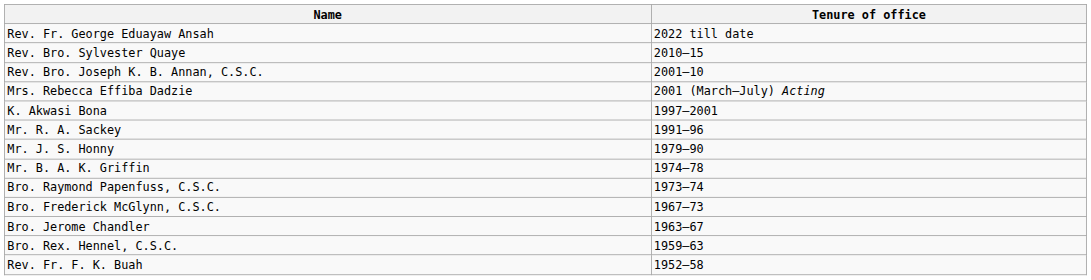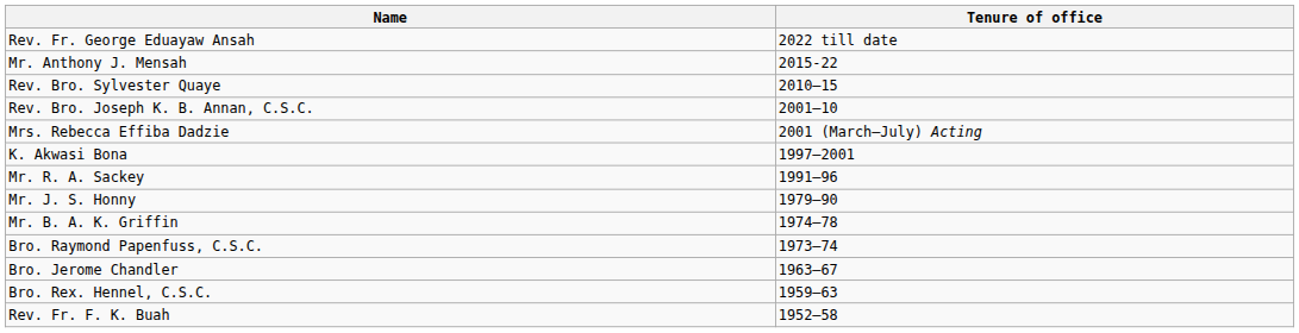+ row: Mr. Anthony J. Mensah | 2015-22
- row: Bro. Frederick McGlynn, C.S.C. | 1967–73
